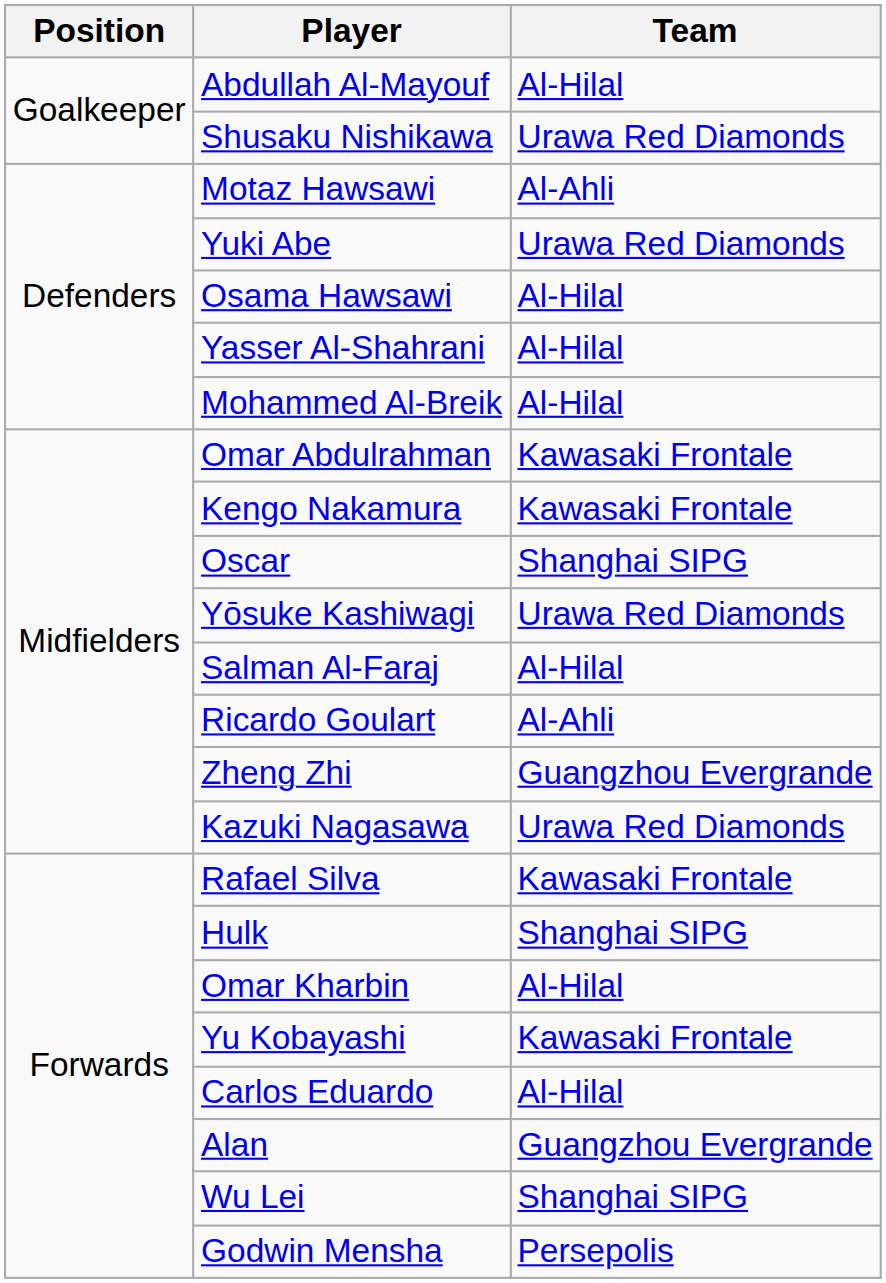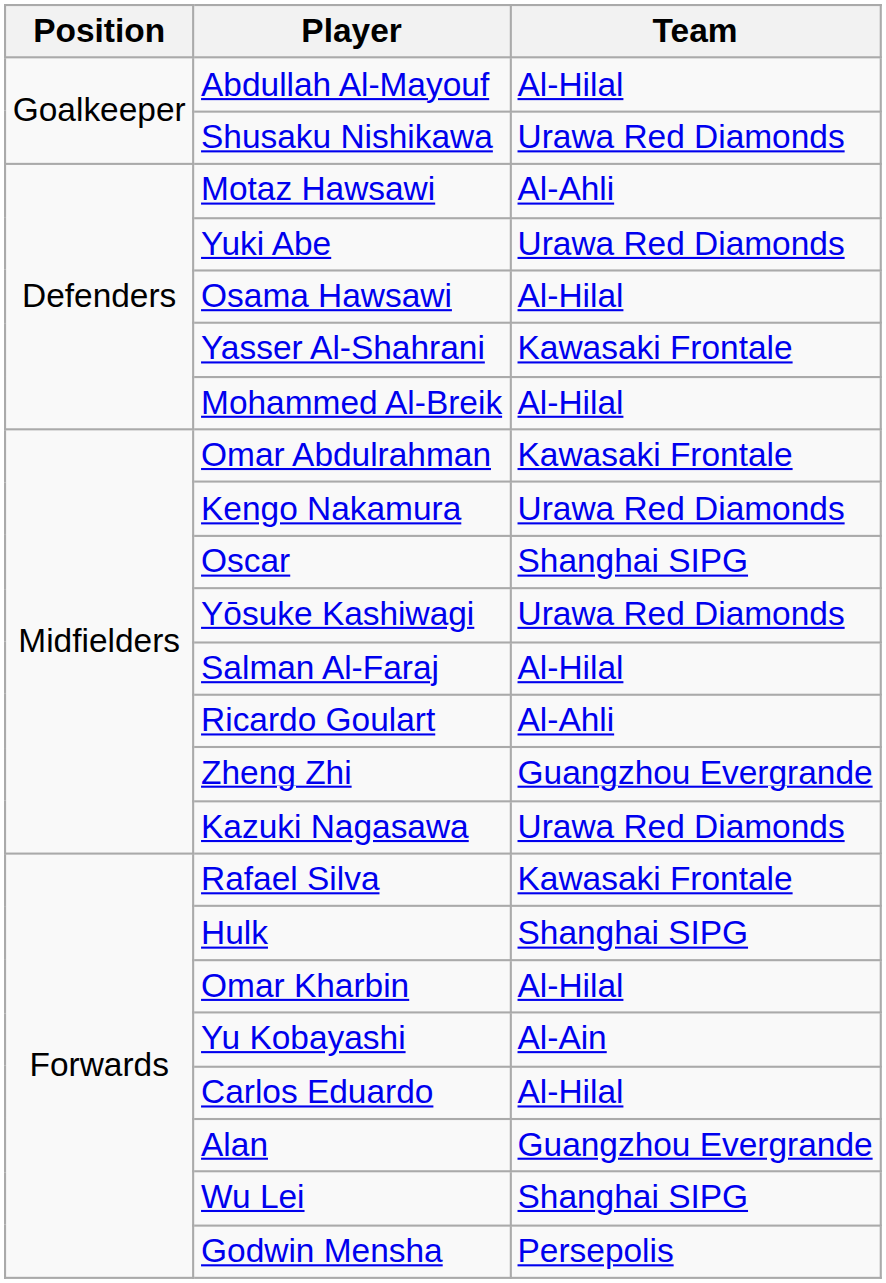Yasser Al-Shahrani | Team: Al-Hilal -> Kawasaki Frontale
Kengo Nakamura | Team: Kawasaki Frontale -> Urawa Red Diamonds
Yu Kobayashi | Team: Kawasaki Frontale -> Al-Ain
